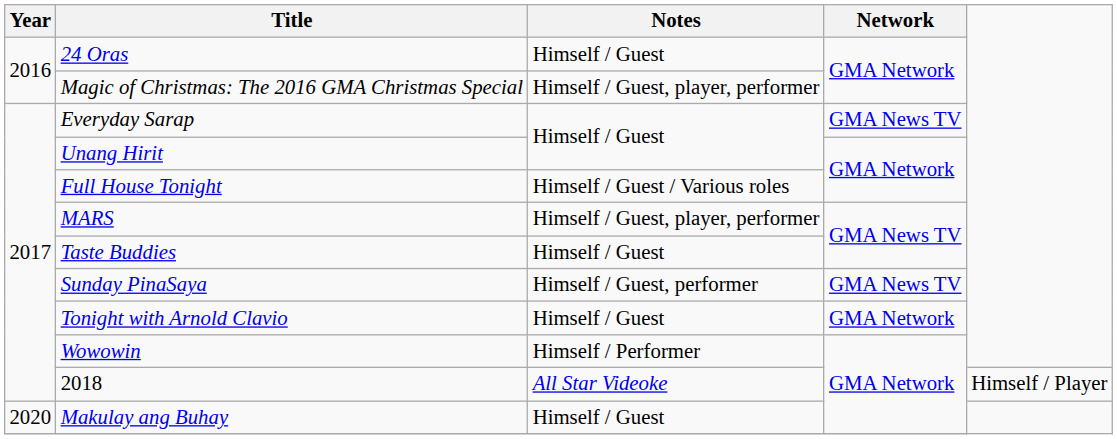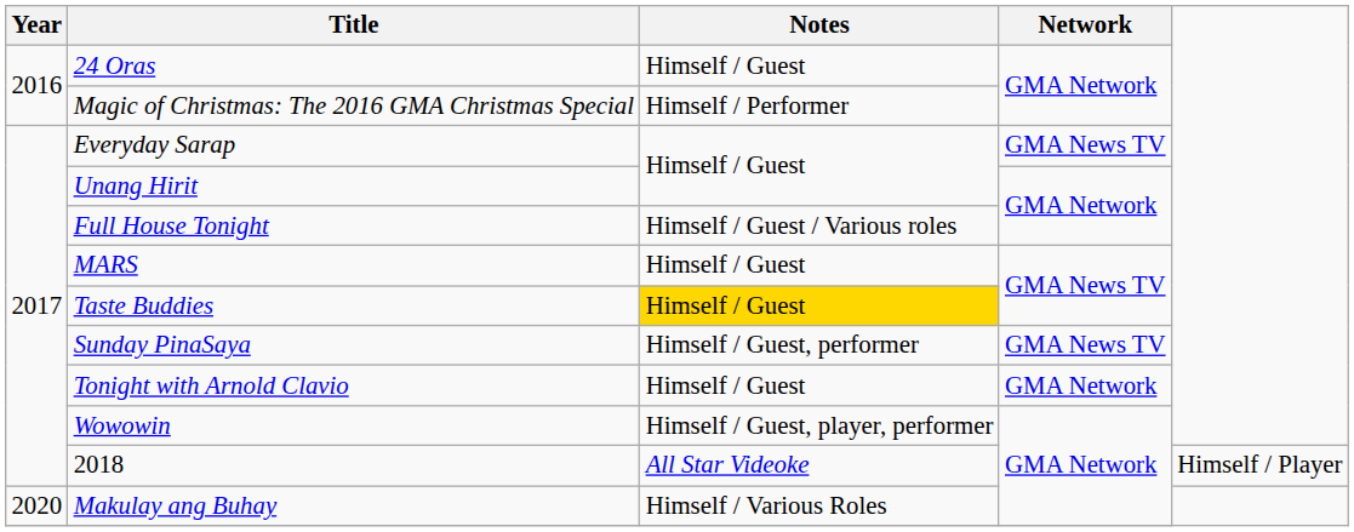Magic of Christmas: The 2016 GMA Christmas Special | Notes: Himself / Guest, player, performer -> Himself / Performer
MARS | Notes: Himself / Guest, player, performer -> Himself / Guest
Taste Buddies | Notes: no background -> gold background
Wowowin | Notes: Himself / Performer -> Himself / Guest, player, performer
Makulay ang Buhay | Notes: Himself / Guest -> Himself / Various Roles
